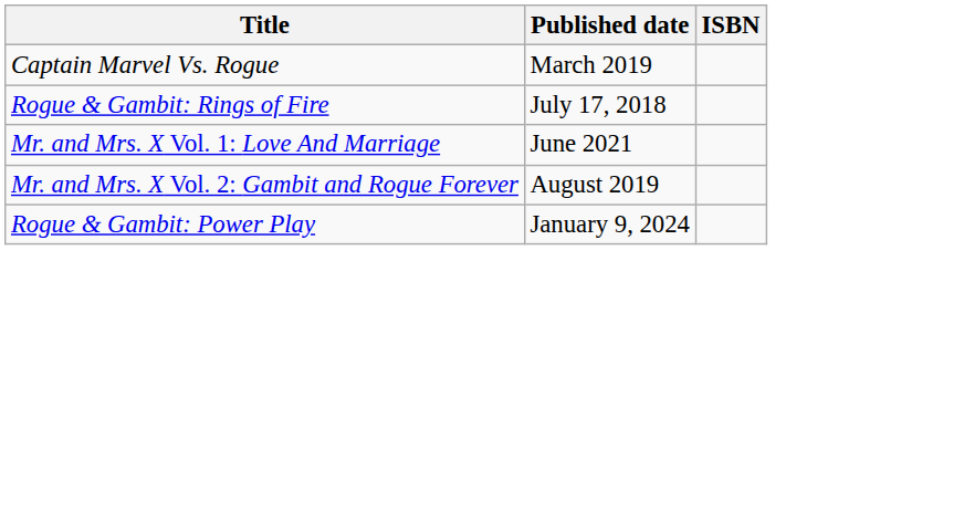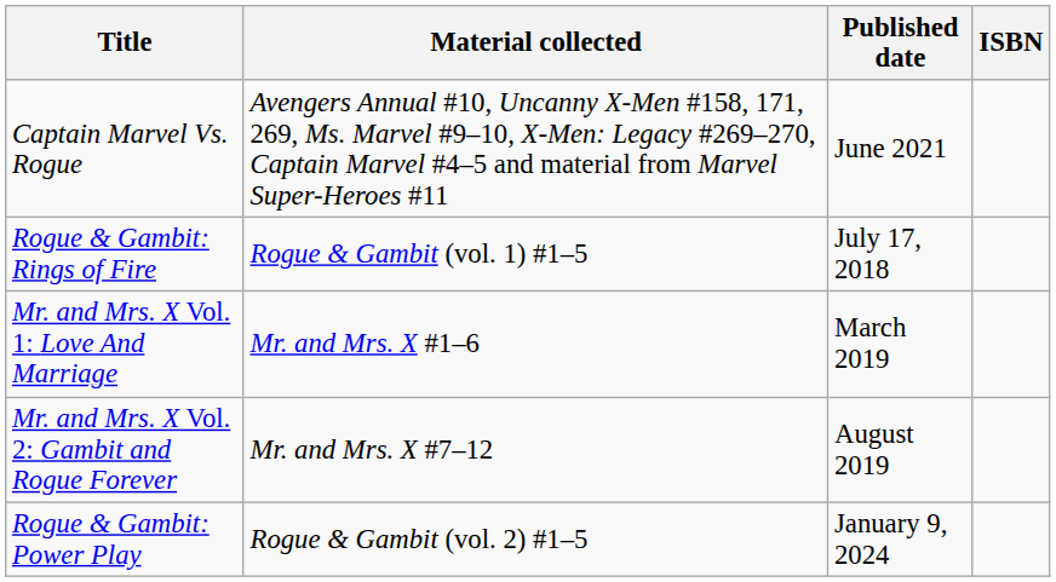+ column: Material collected | Avengers Annual #10, Uncanny X-Men #158, 171, 269, Ms. Marvel #9–10, X-Men: Legacy #269–270, Captain Marvel #4–5 and material from Marvel Super-Heroes #11 | Rogue & Gambit (vol. 1) #1–5 | Mr. and Mrs. X #1–6 | Mr. and Mrs. X #7–12 | Rogue & Gambit (vol. 2) #1–5
Captain Marvel Vs. Rogue | Published date: March 2019 -> June 2021
Mr. and Mrs. X Vol. 1: Love And Marriage | Published date: June 2021 -> March 2019
